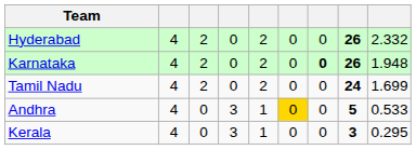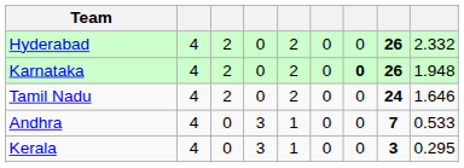Tamil Nadu | column 9: 1.699 -> 1.646
Andhra | column 6: gold background -> no background
Andhra | column 8: 5 -> 7
